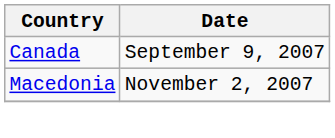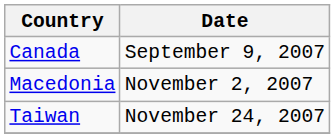+ row: Taiwan | November 24, 2007
